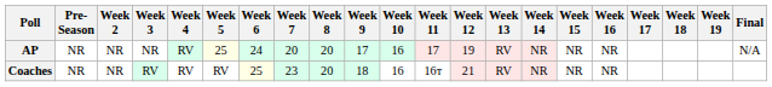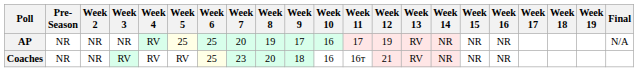AP | Week 6: 24 -> 25
AP | Week 8: 20 -> 19
